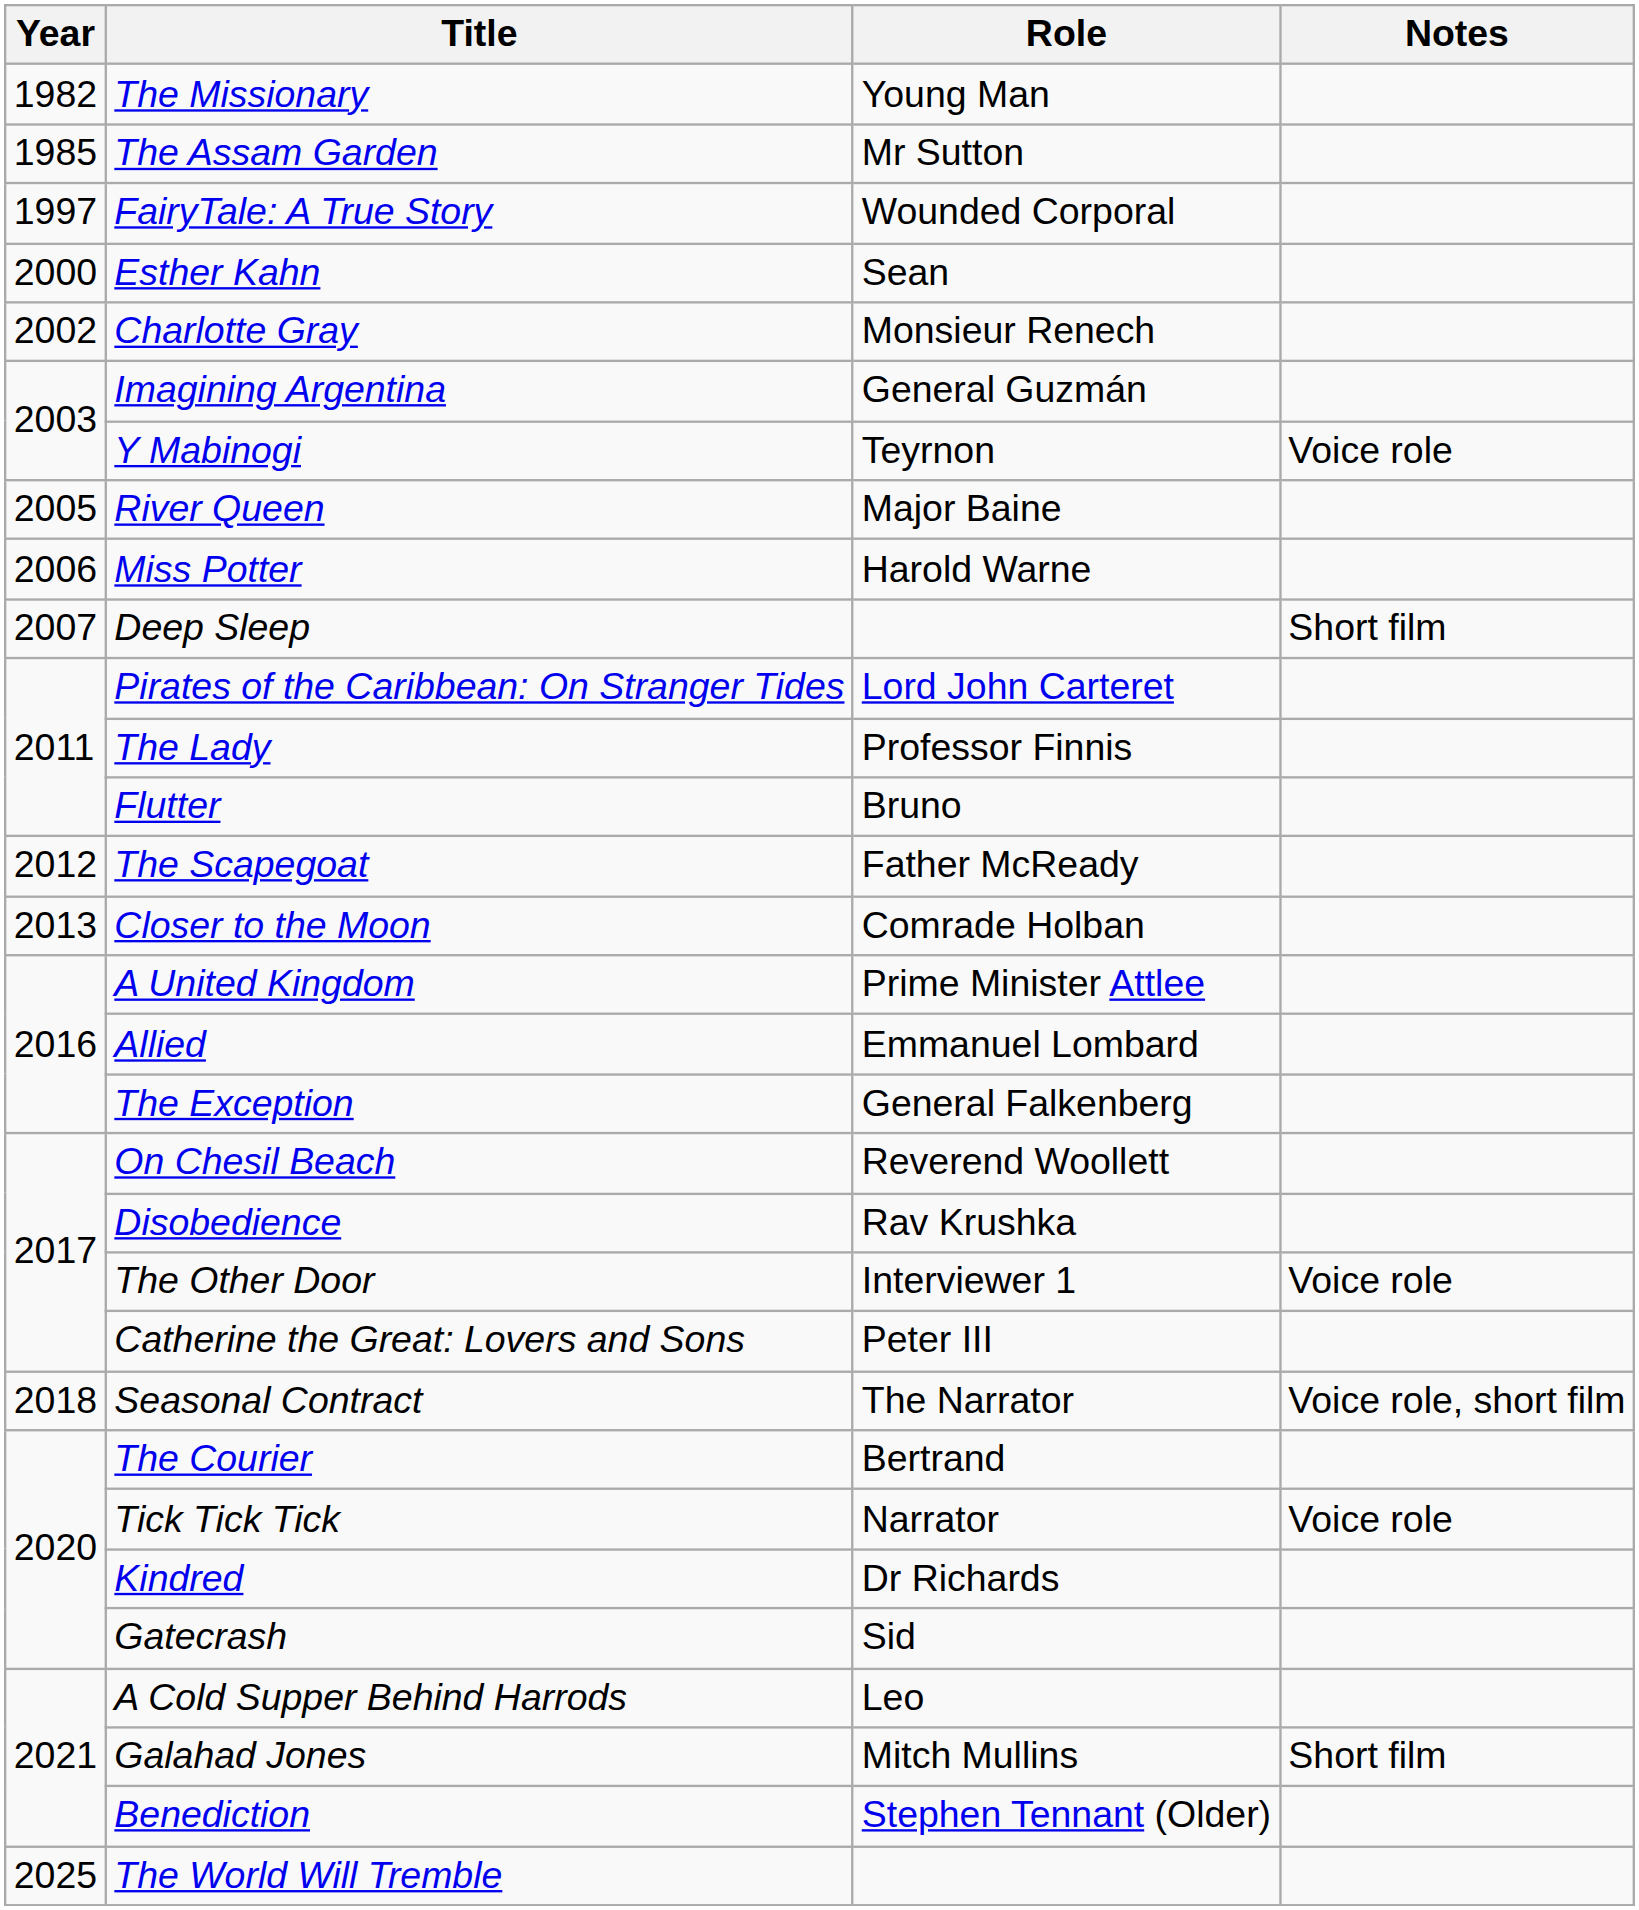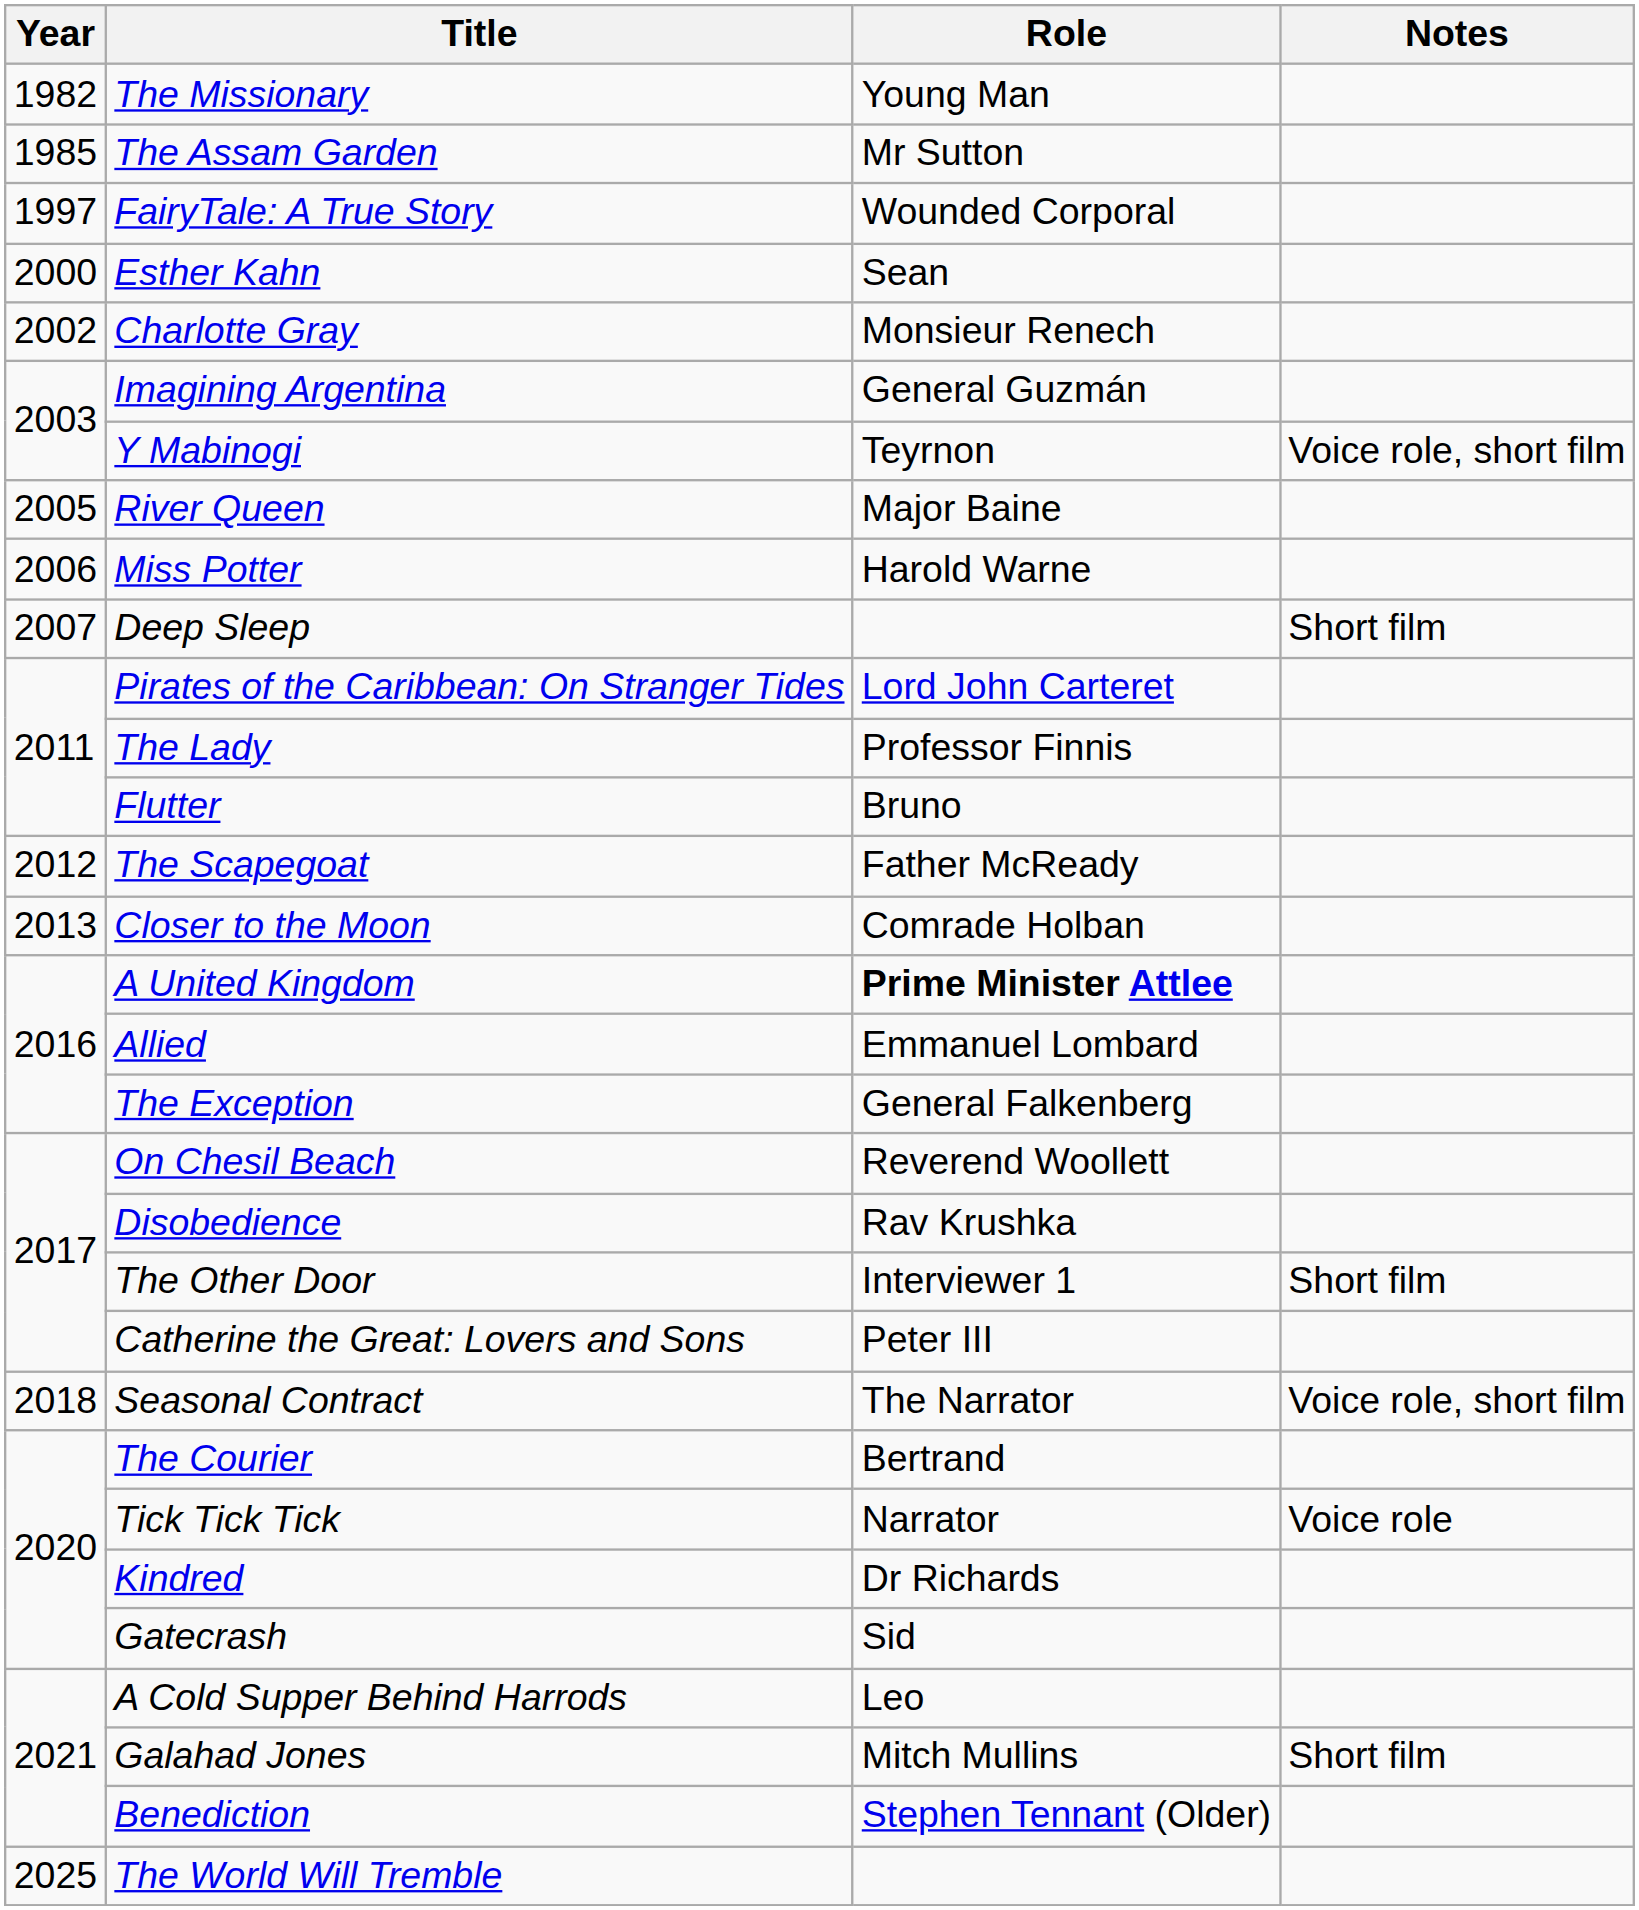Y Mabinogi | Notes: Voice role -> Voice role, short film
A United Kingdom | Role: normal -> bold
The Other Door | Notes: Voice role -> Short film
